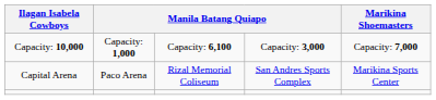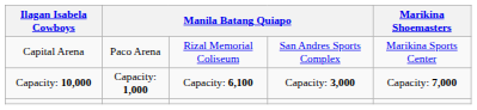rows swapped: Capital Arena <-> Capacity: 10,000
